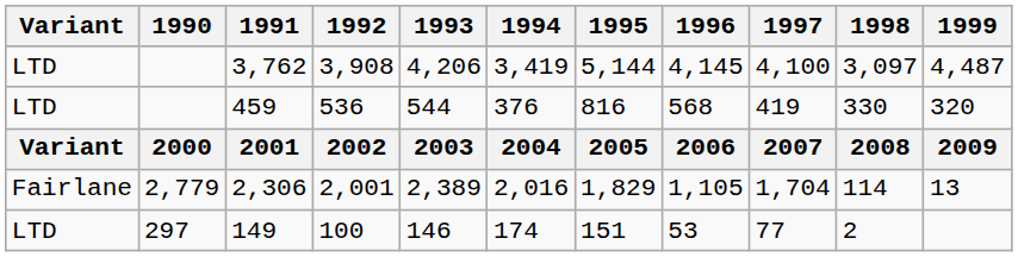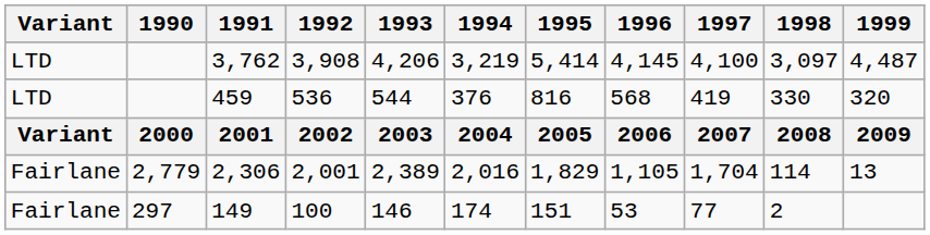3,762 | 1994: 3,419 -> 3,219
3,762 | 1995: 5,144 -> 5,414
149 | Variant: LTD -> Fairlane
